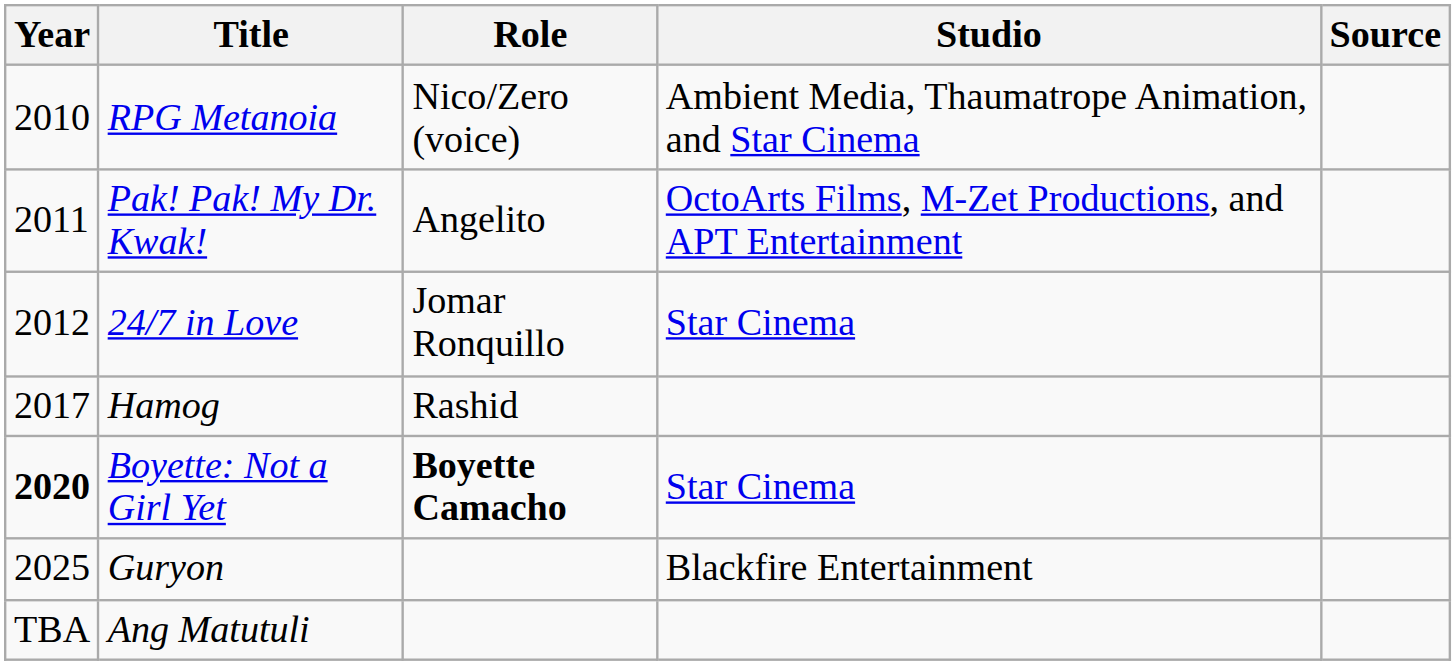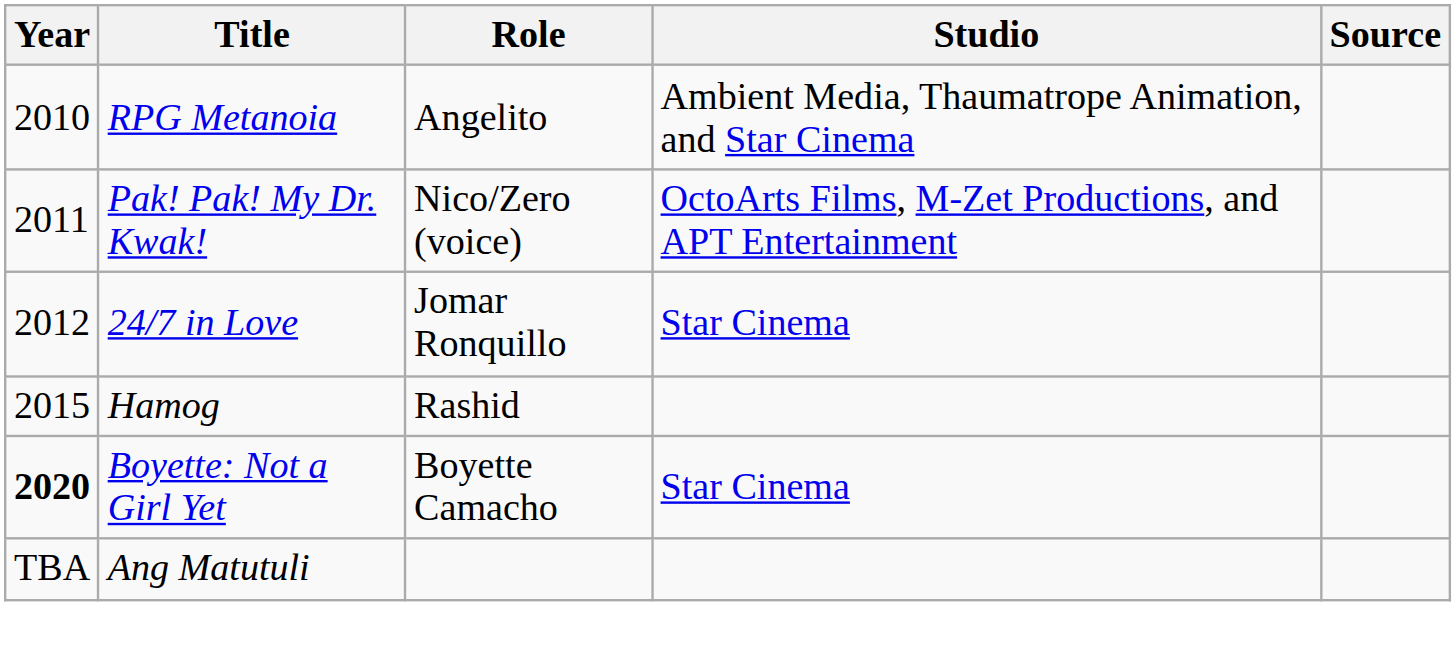RPG Metanoia | Role: Nico/Zero (voice) -> Angelito
Pak! Pak! My Dr. Kwak! | Role: Angelito -> Nico/Zero (voice)
Hamog | Year: 2017 -> 2015
Boyette: Not a Girl Yet | Role: bold -> normal
- row: 2025 | Guryon | Blackfire Entertainment
